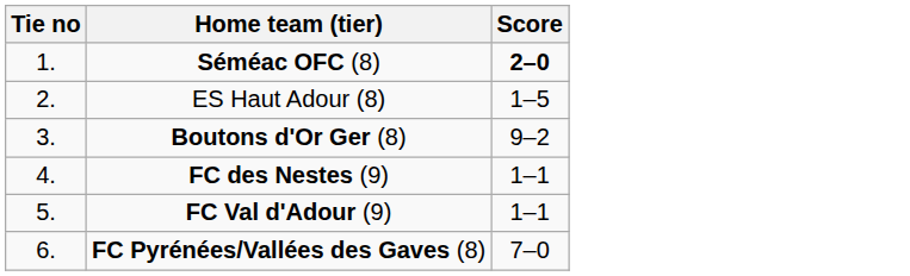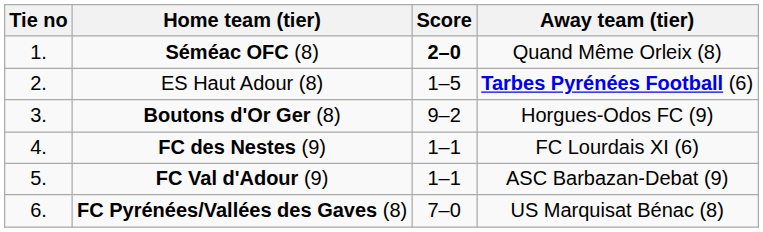+ column: Away team (tier) | Quand Même Orleix (8) | Tarbes Pyrénées Football (6) | Horgues-Odos FC (9) | FC Lourdais XI (6) | ASC Barbazan-Debat (9) | US Marquisat Bénac (8)
